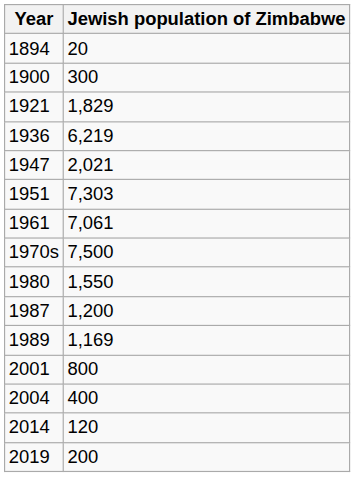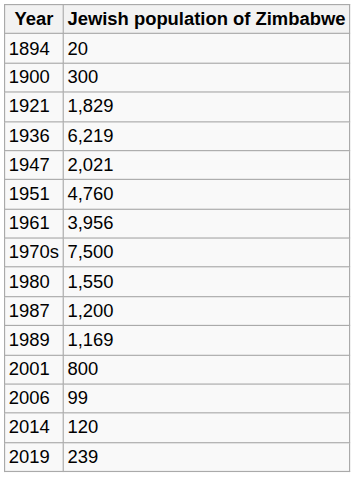1951 | Jewish population of Zimbabwe: 7,303 -> 4,760
1961 | Jewish population of Zimbabwe: 7,061 -> 3,956
- row: 2004 | 400
+ row: 2006 | 99
2019 | Jewish population of Zimbabwe: 200 -> 239
